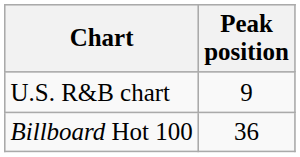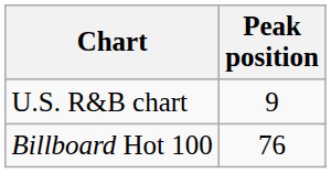Billboard Hot 100 | Peak position: 36 -> 76
